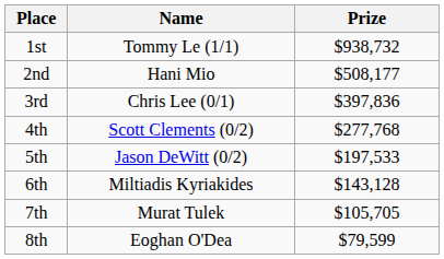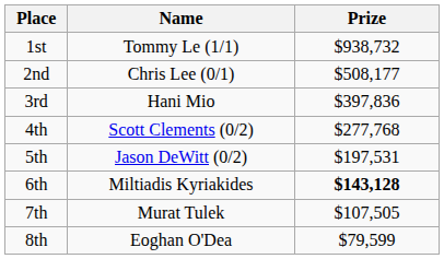2nd | Name: Hani Mio -> Chris Lee (0/1)
3rd | Name: Chris Lee (0/1) -> Hani Mio
5th | Prize: $197,533 -> $197,531
6th | Prize: normal -> bold
7th | Prize: $105,705 -> $107,505
